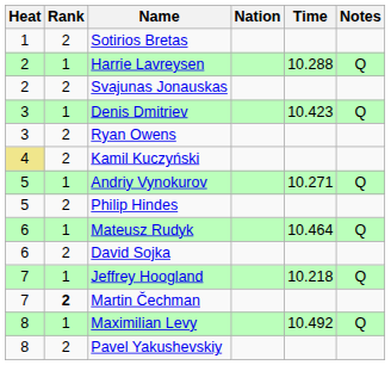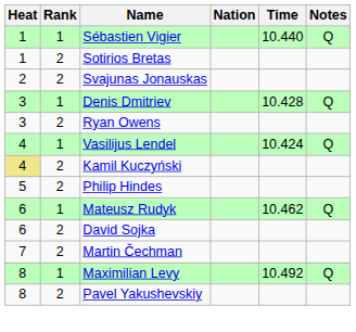+ row: 1 | 1 | Sébastien Vigier | 10.440 | Q
- row: 2 | 1 | Harrie Lavreysen | 10.288 | Q
Denis Dmitriev | Time: 10.423 -> 10.428
+ row: 4 | 1 | Vasilijus Lendel | 10.424 | Q
- row: 5 | 1 | Andriy Vynokurov | 10.271 | Q
Mateusz Rudyk | Time: 10.464 -> 10.462
- row: 7 | 1 | Jeffrey Hoogland | 10.218 | Q
Martin Čechman | Rank: bold -> normal
